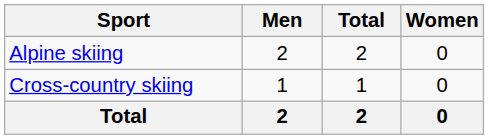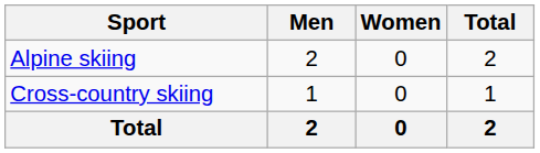columns swapped: Women <-> Total
